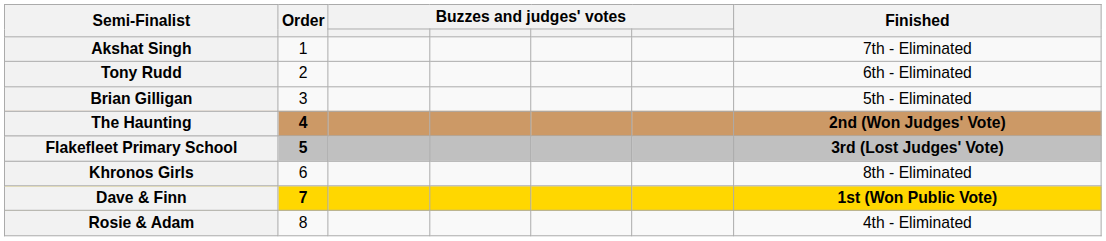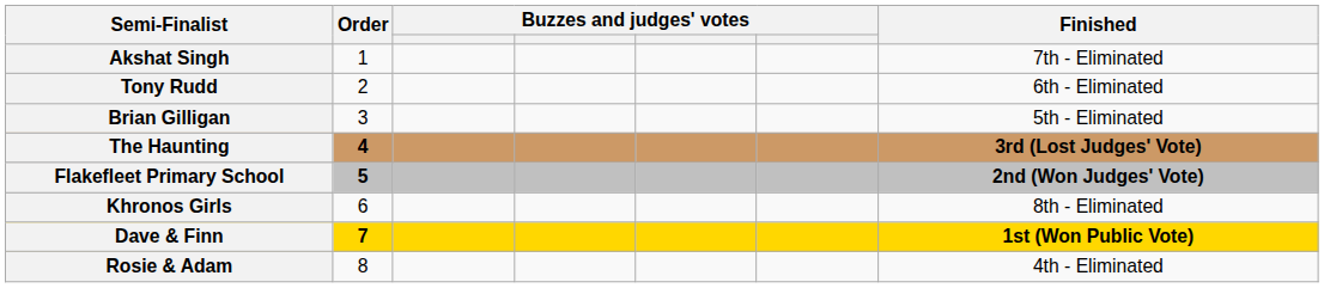The Haunting | Finished: 2nd (Won Judges' Vote) -> 3rd (Lost Judges' Vote)
Flakefleet Primary School | Finished: 3rd (Lost Judges' Vote) -> 2nd (Won Judges' Vote)
